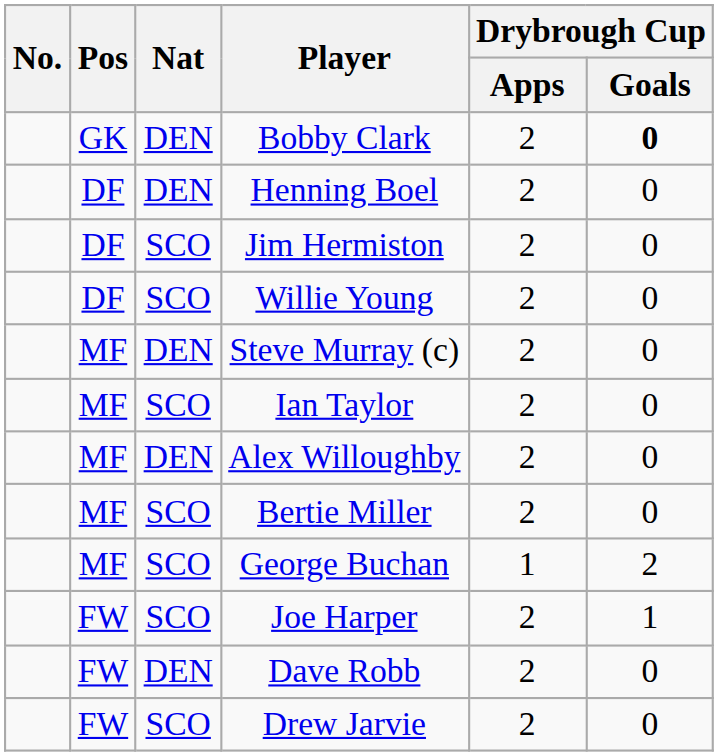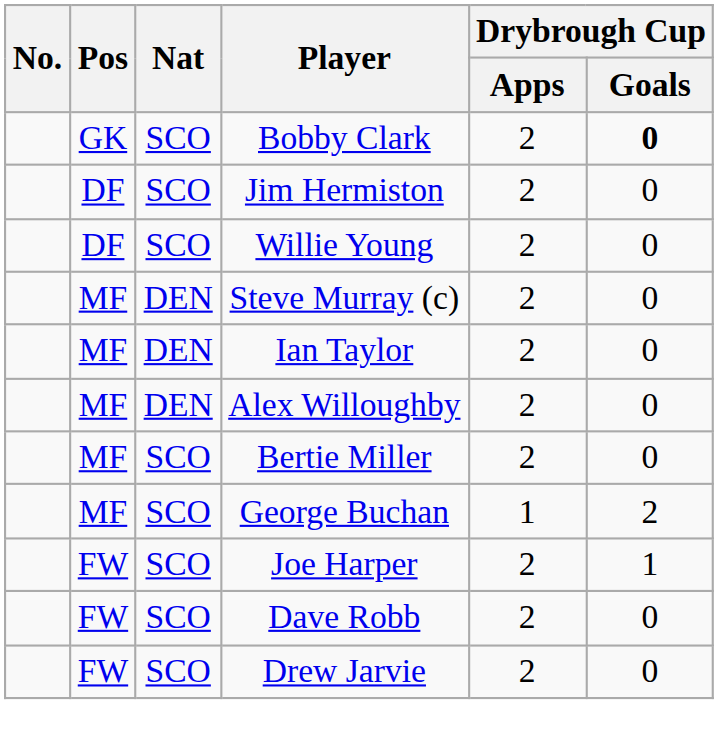Bobby Clark | Nat: DEN -> SCO
- row: DF | DEN | Henning Boel | 2 | 0
Ian Taylor | Nat: SCO -> DEN
Dave Robb | Nat: DEN -> SCO
